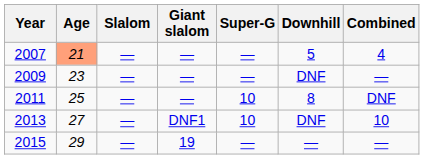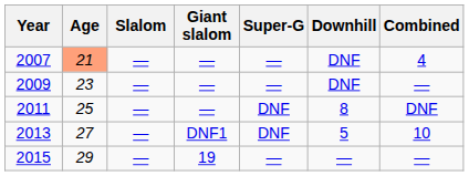2007 | Downhill: 5 -> DNF
2011 | Super-G: 10 -> DNF
2013 | Super-G: 10 -> DNF
2013 | Downhill: DNF -> 5
